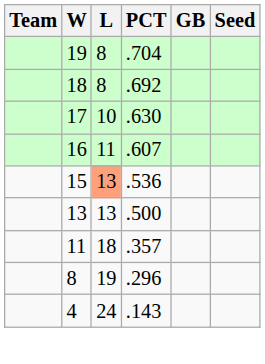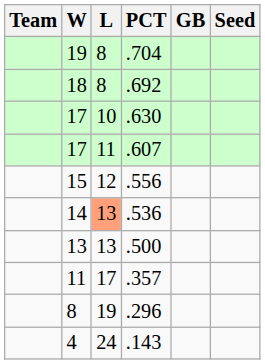.607 | W: 16 -> 17
+ row: 15 | 12 | .556
.536 | W: 15 -> 14
.357 | L: 18 -> 17
